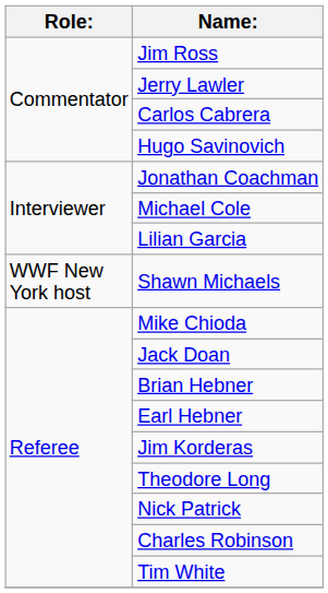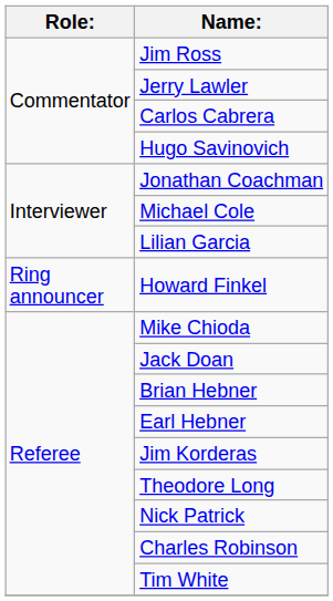- row: WWF New York host | Shawn Michaels
+ row: Ring announcer | Howard Finkel
